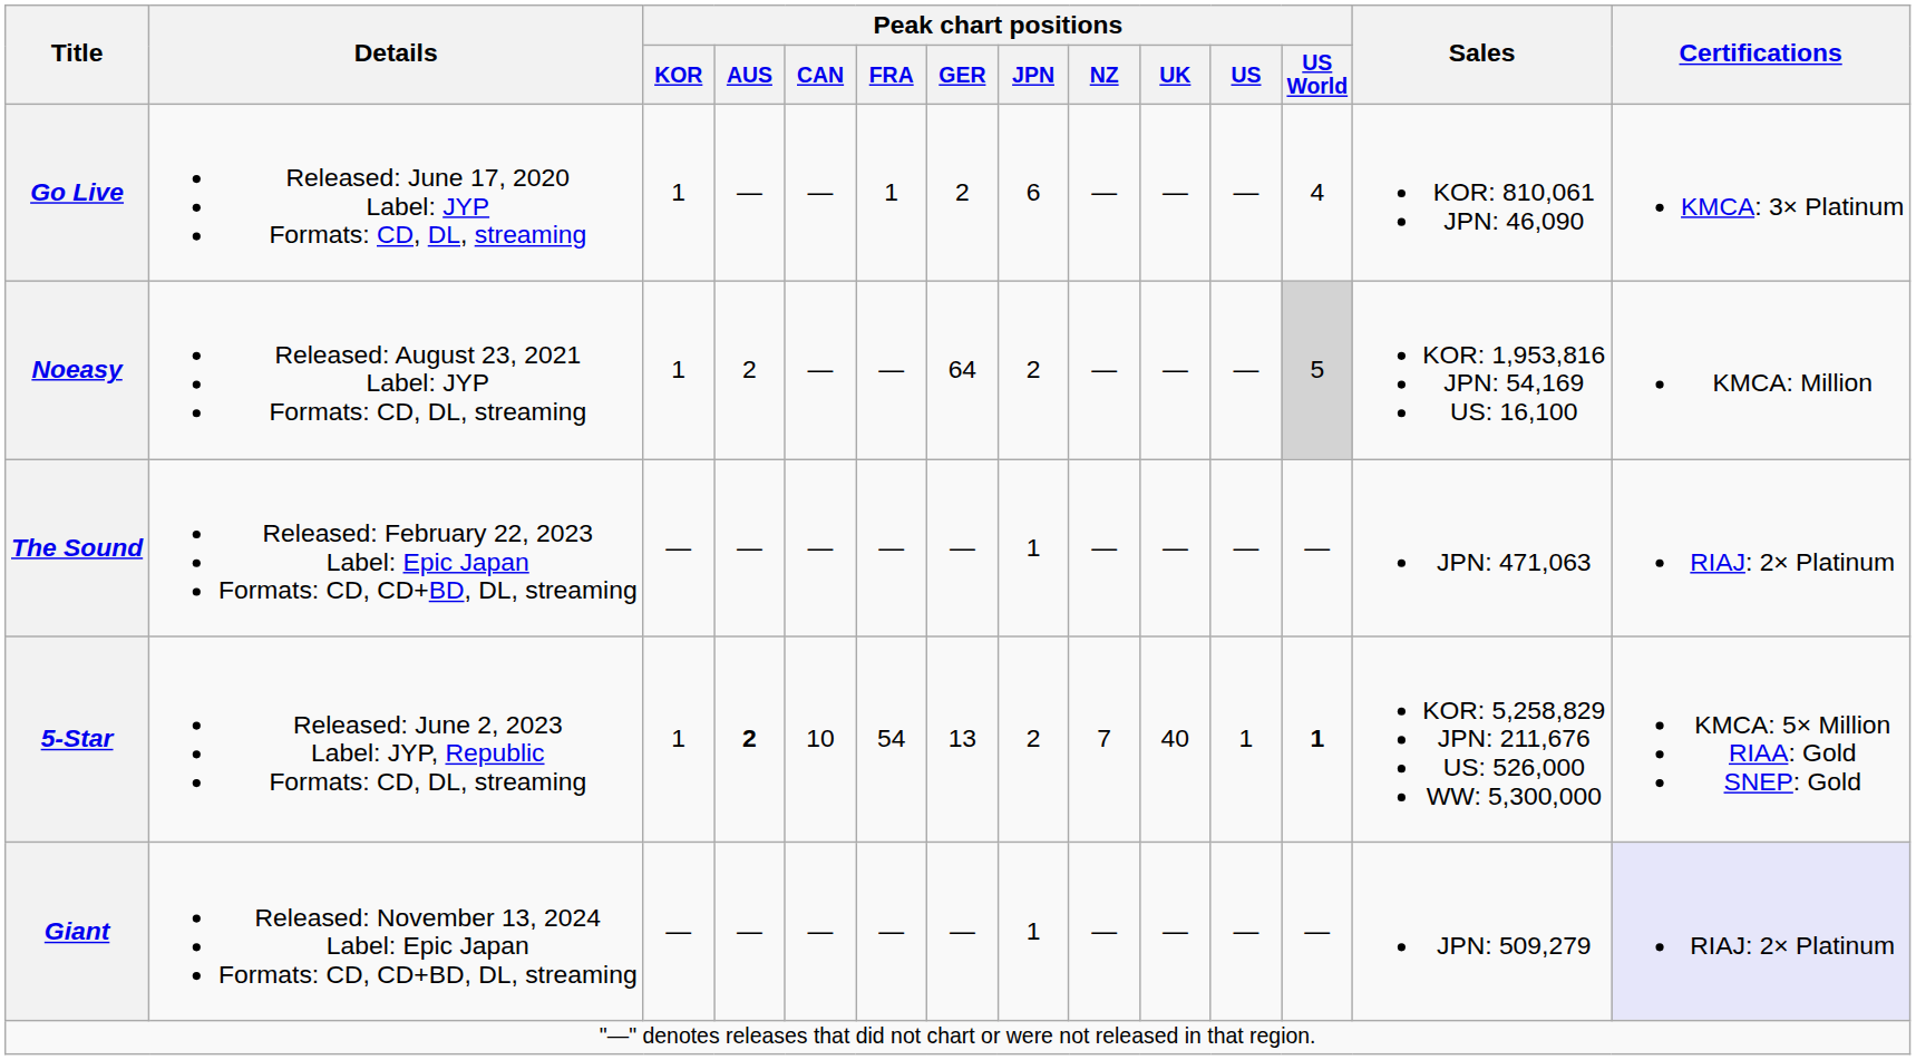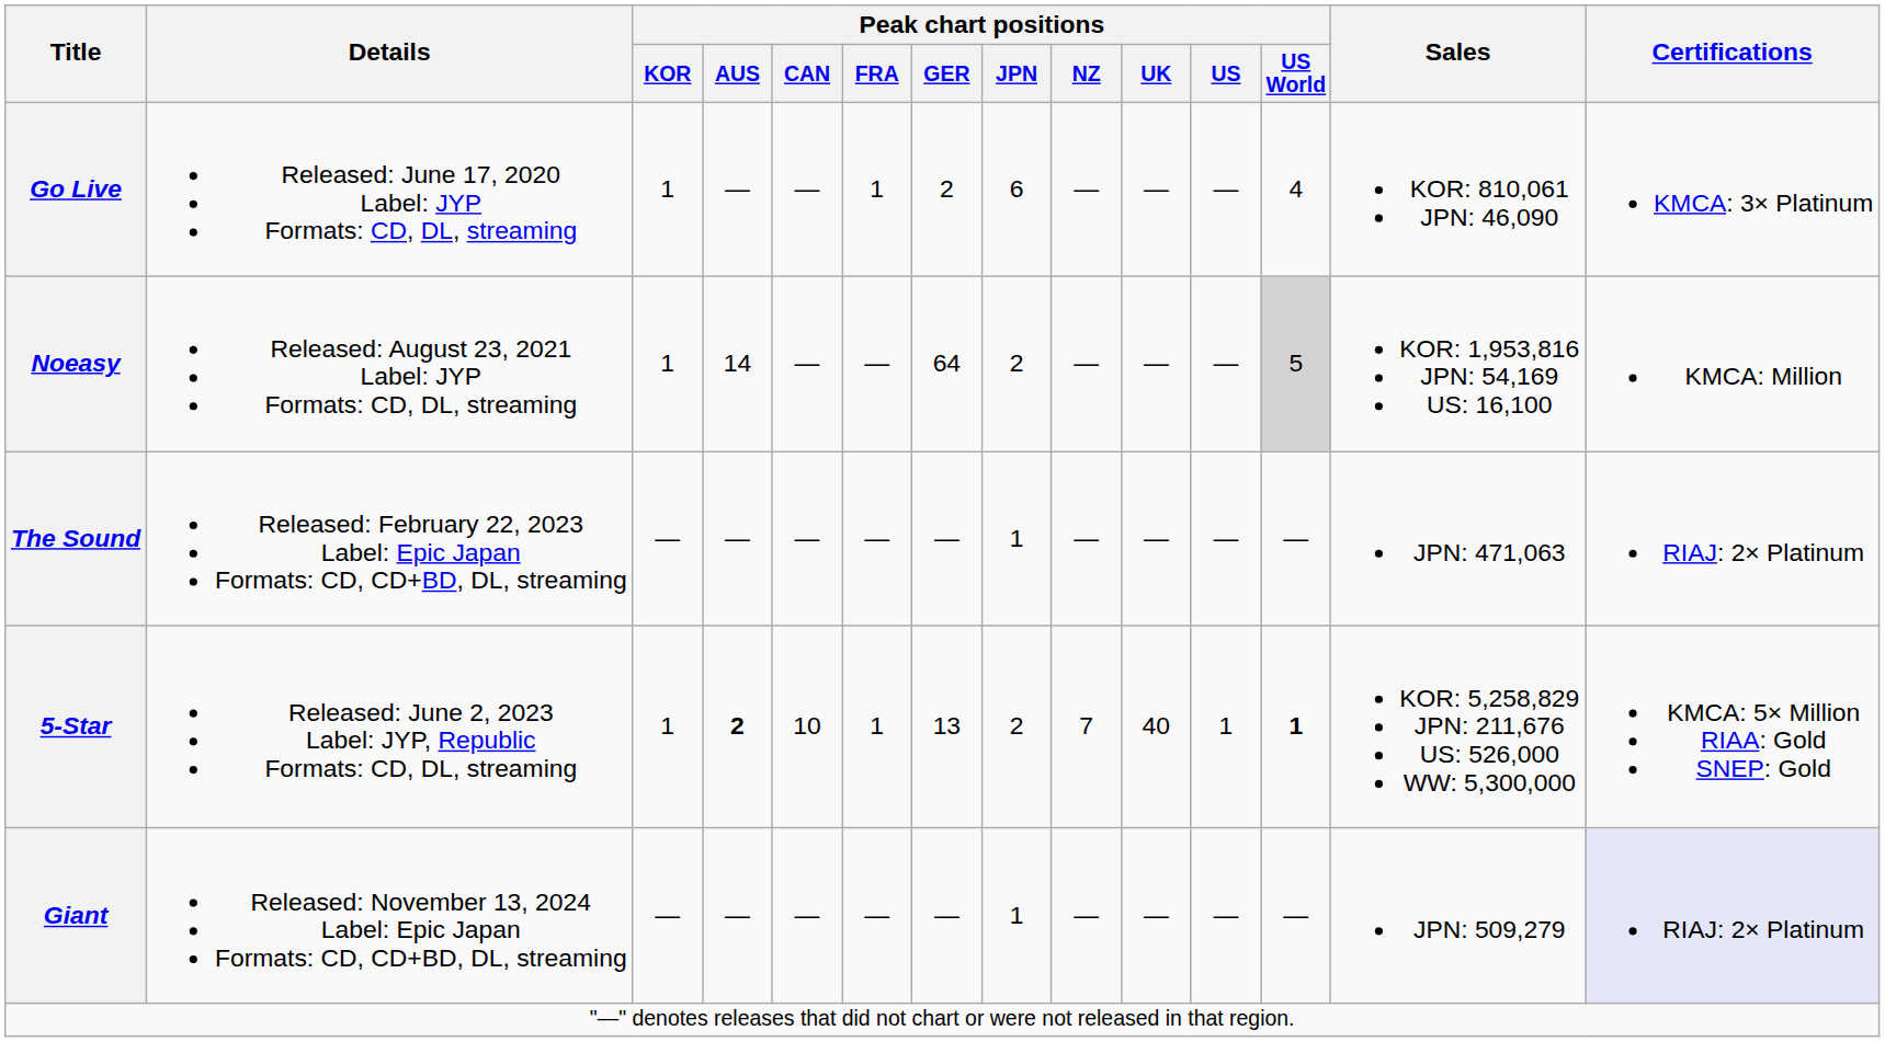Noeasy | Peak chart positions / AUS: 2 -> 14
5-Star | Peak chart positions / FRA: 54 -> 1
